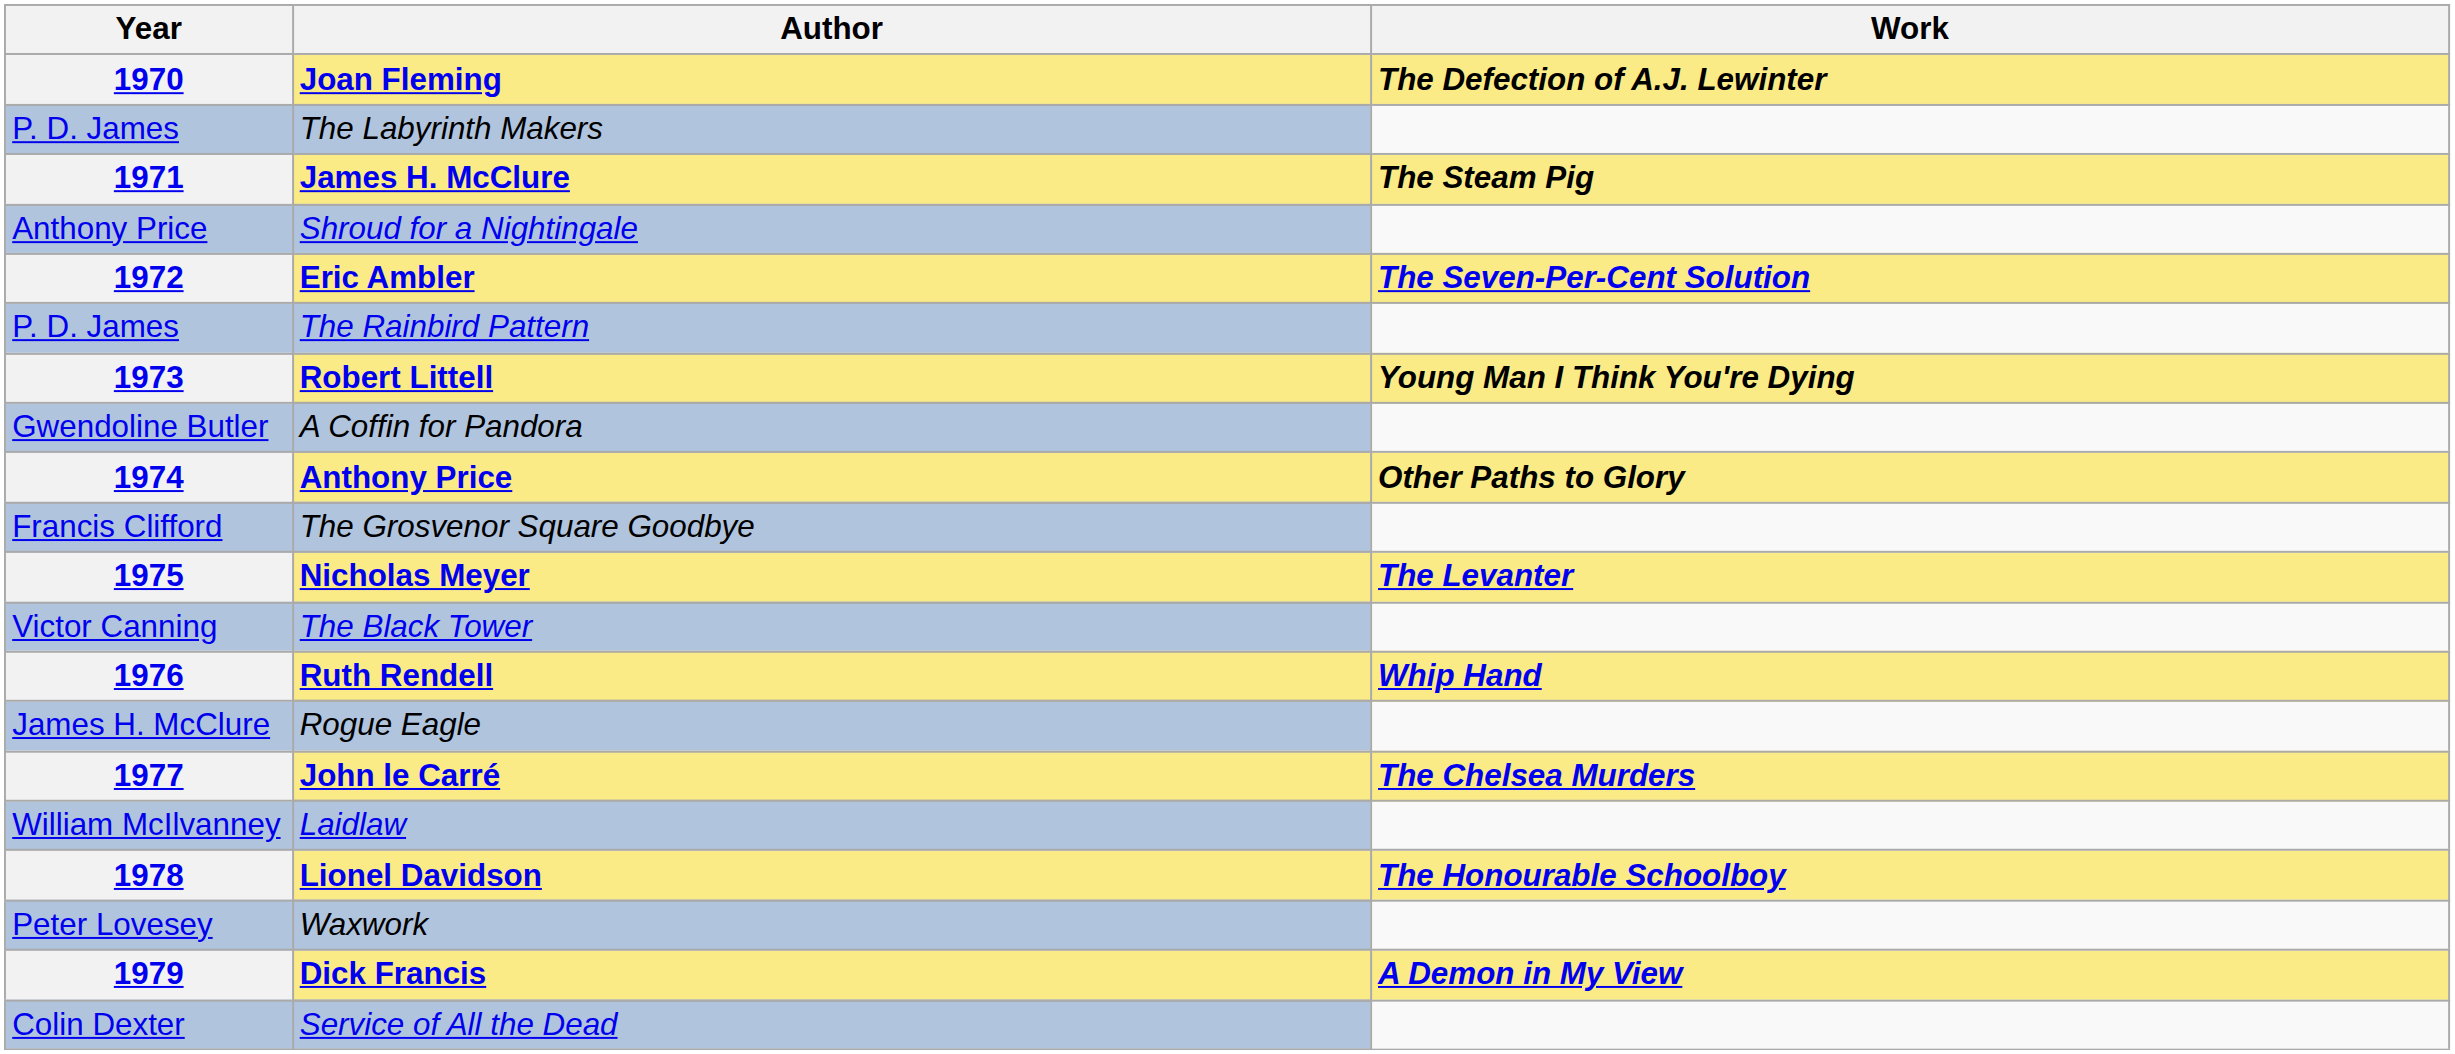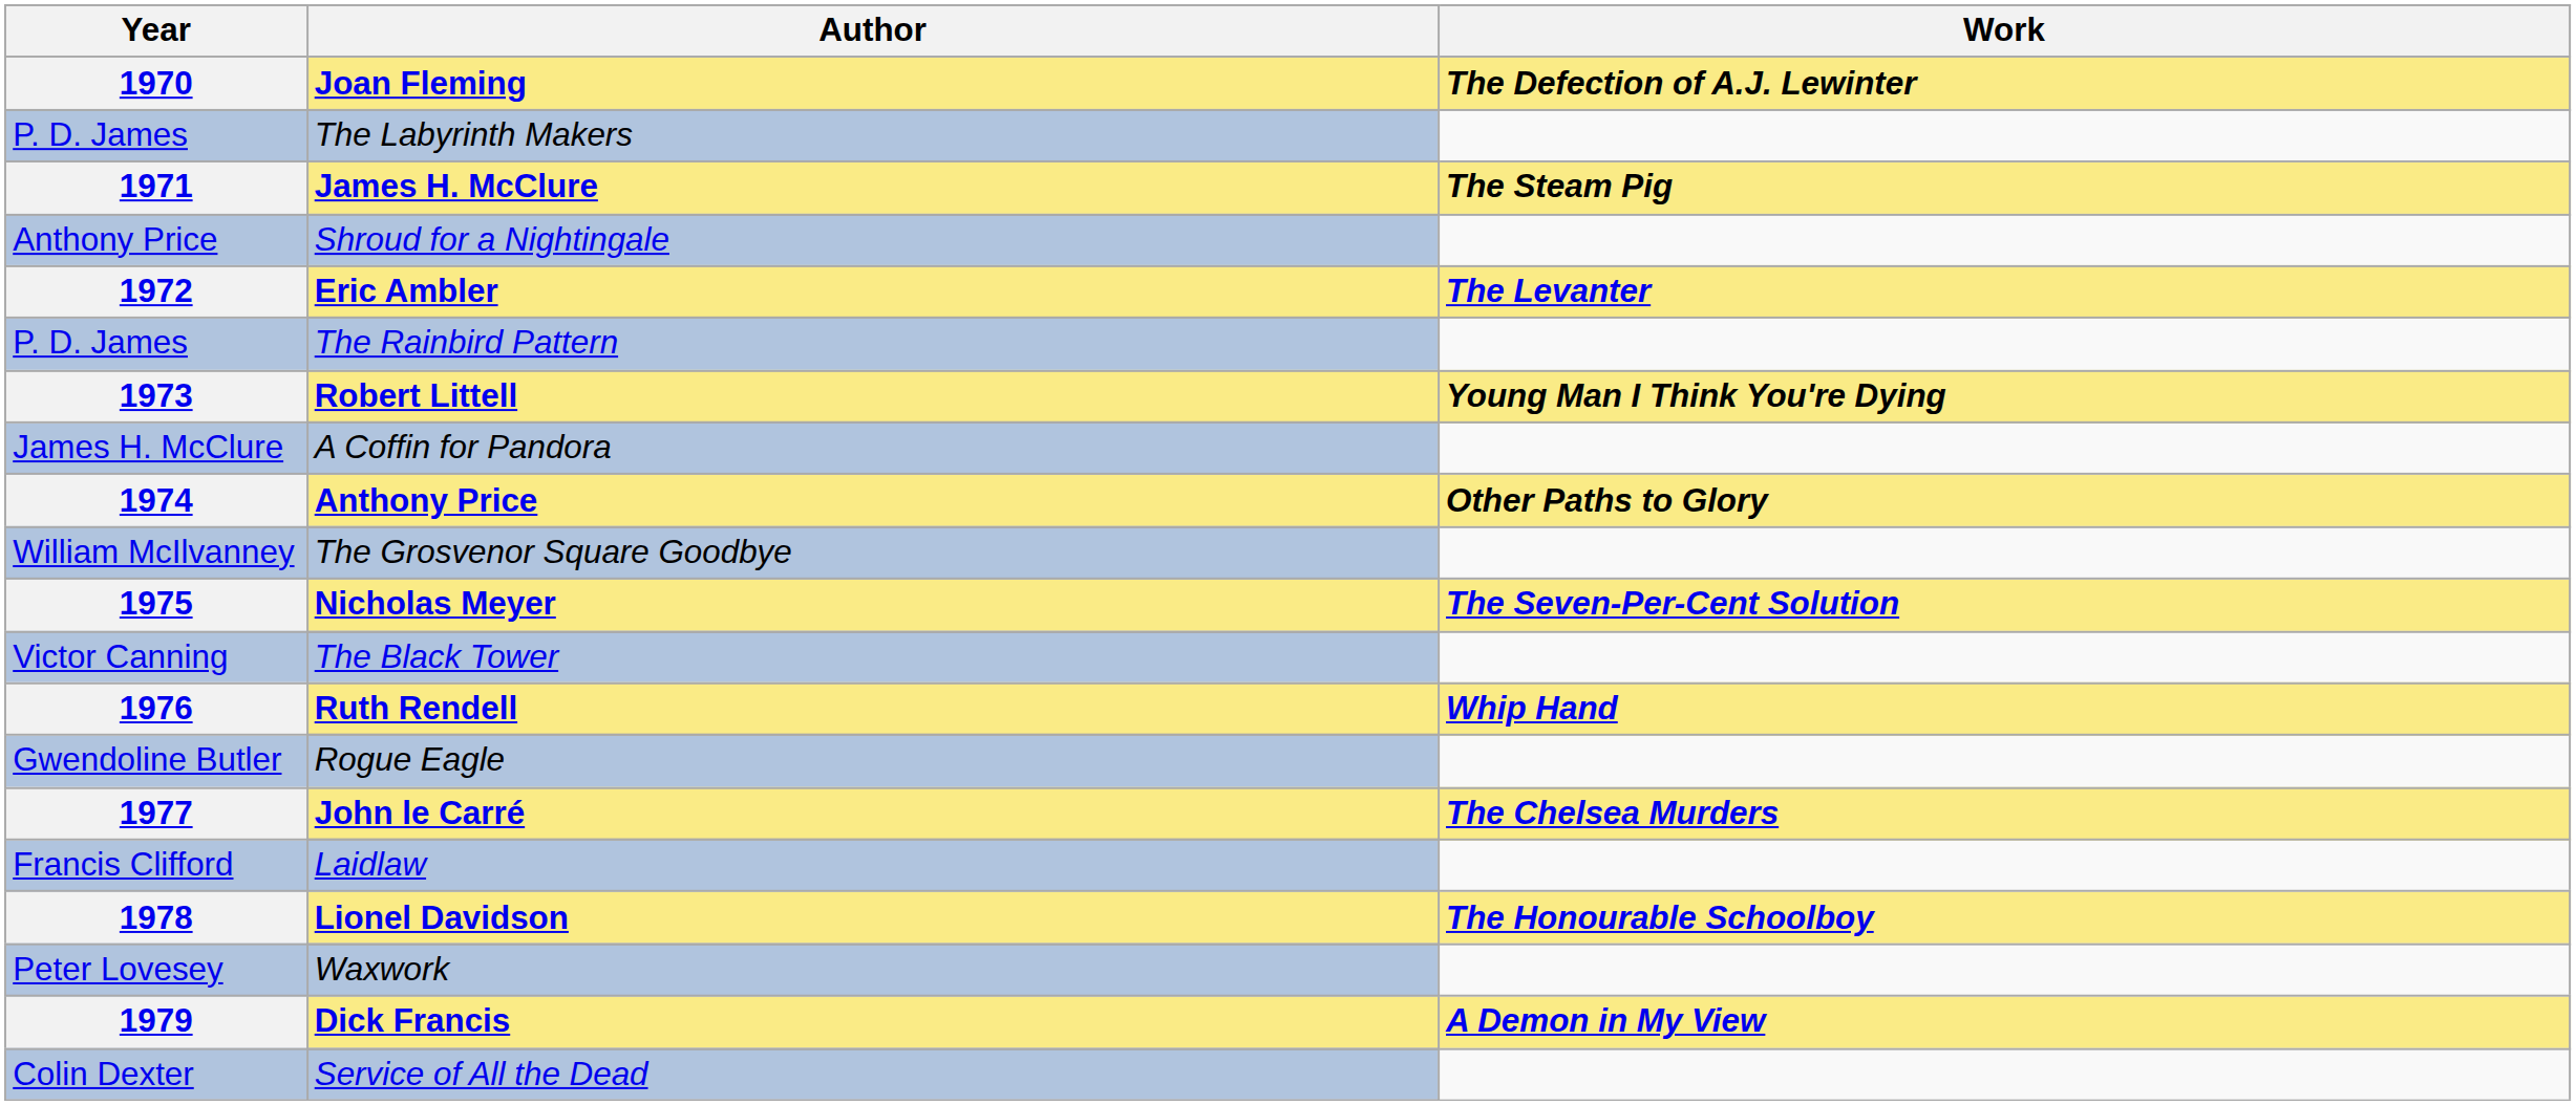Eric Ambler | Work: The Seven-Per-Cent Solution -> The Levanter
A Coffin for Pandora | Year: Gwendoline Butler -> James H. McClure
The Grosvenor Square Goodbye | Year: Francis Clifford -> William McIlvanney
Nicholas Meyer | Work: The Levanter -> The Seven-Per-Cent Solution
Rogue Eagle | Year: James H. McClure -> Gwendoline Butler
Laidlaw | Year: William McIlvanney -> Francis Clifford
